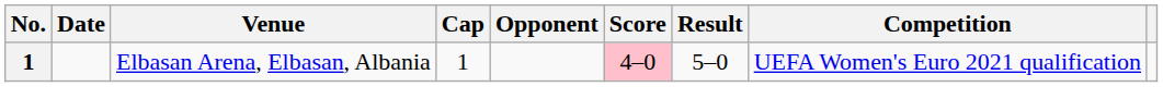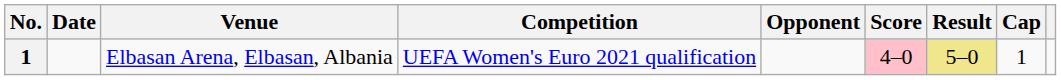columns swapped: Cap <-> Competition
Elbasan Arena, Elbasan, Albania | Result: no background -> khaki background
